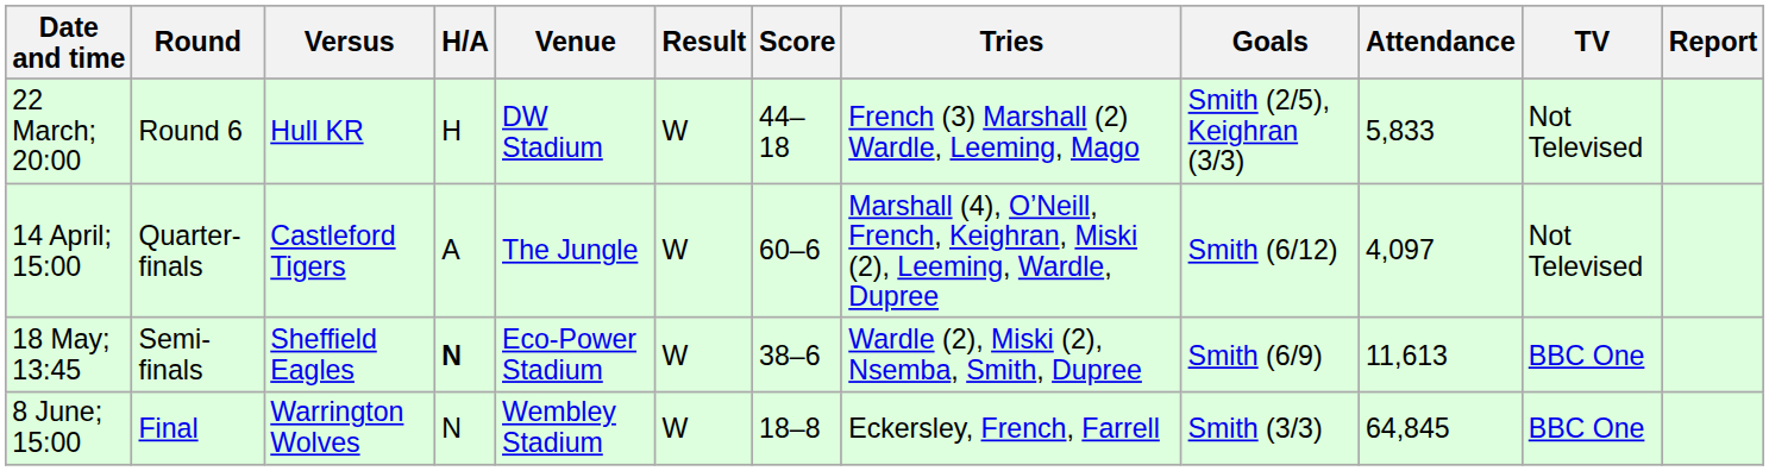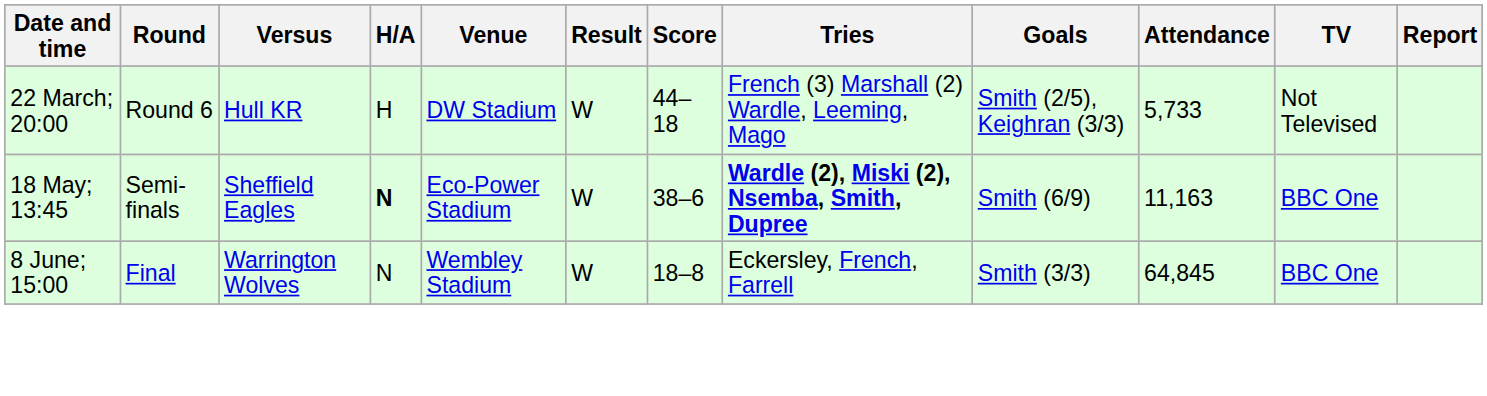22 March; 20:00 | Attendance: 5,833 -> 5,733
- row: 14 April; 15:00 | Quarter-finals | Castleford Tigers | A | The Jungle | W | 60–6 | Marshall (4), O’Neill, French, Keighran, Miski (2), Leeming, Wardle, Dupree | Smith (6/12) | 4,097 | Not Televised
18 May; 13:45 | Tries: normal -> bold
18 May; 13:45 | Attendance: 11,613 -> 11,163
